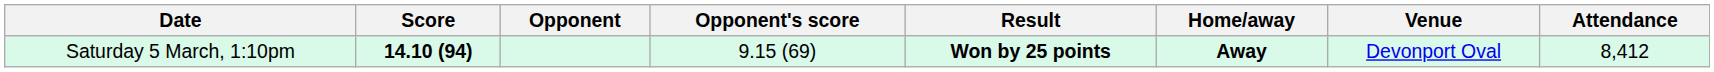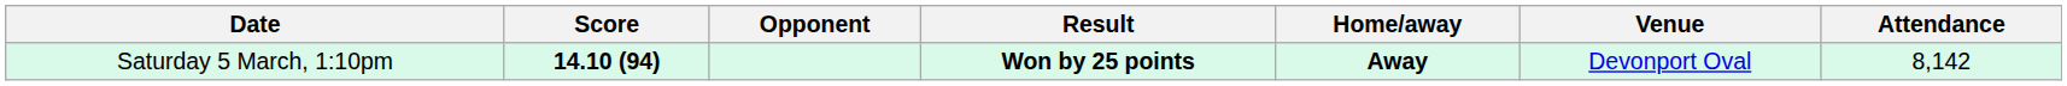- column: Opponent's score | 9.15 (69)
Saturday 5 March, 1:10pm | Attendance: 8,412 -> 8,142
